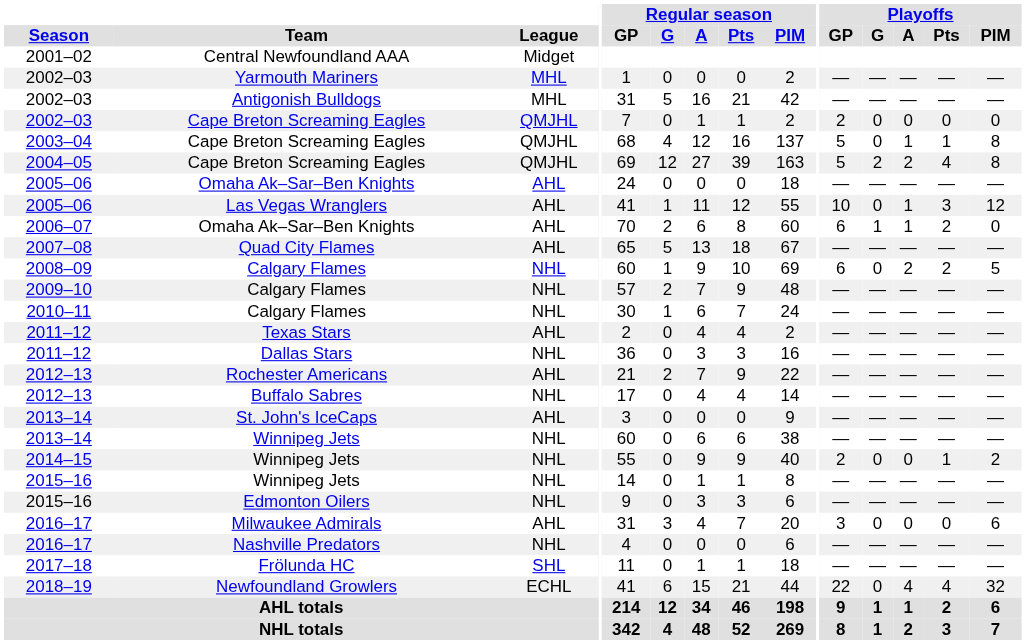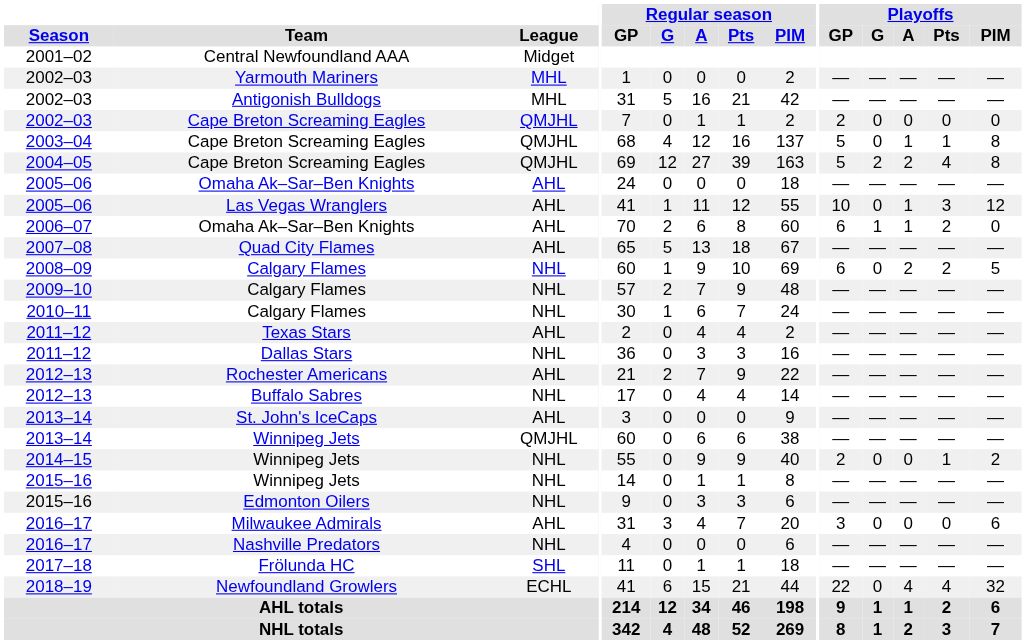2013–14 / Winnipeg Jets | League: NHL -> QMJHL
